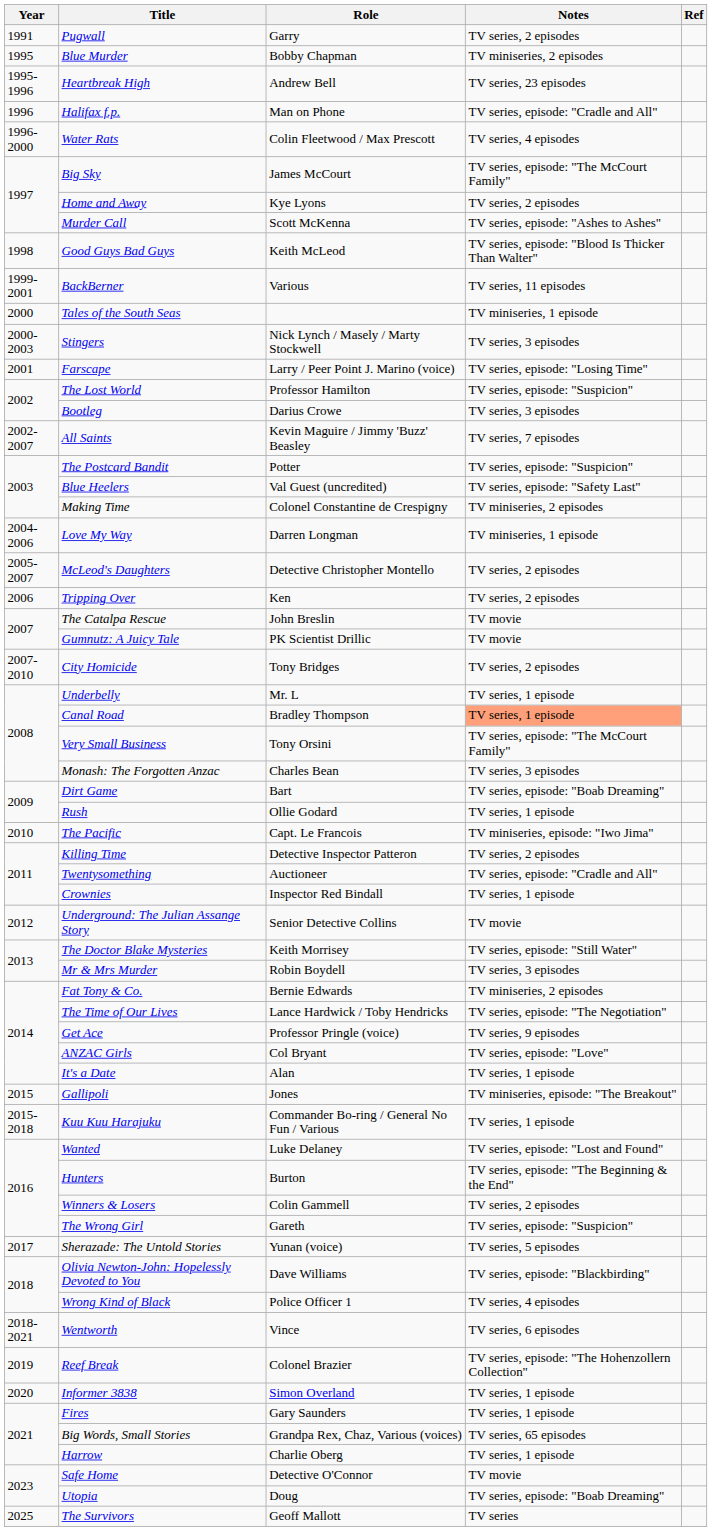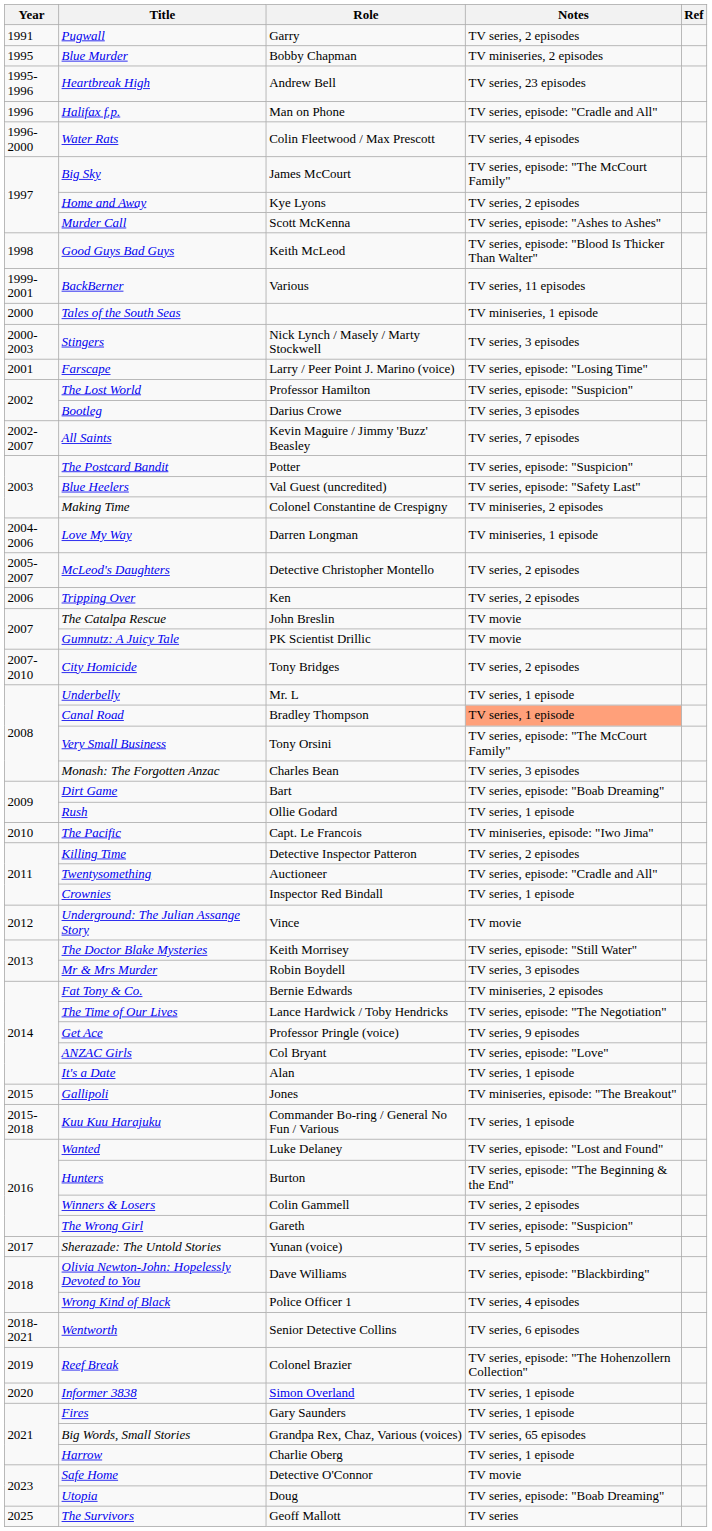Underground: The Julian Assange Story | Role: Senior Detective Collins -> Vince
Wentworth | Role: Vince -> Senior Detective Collins
